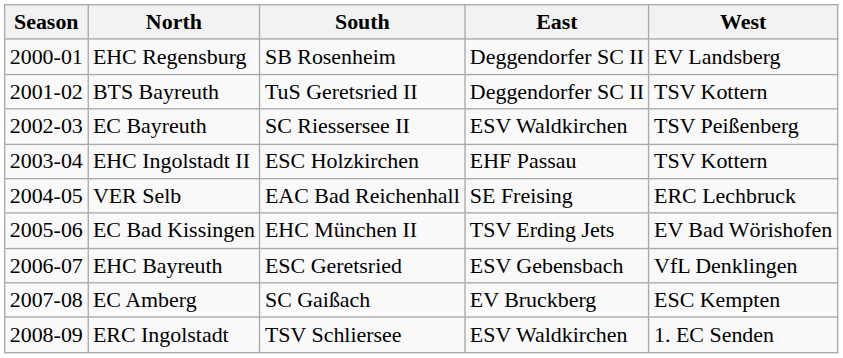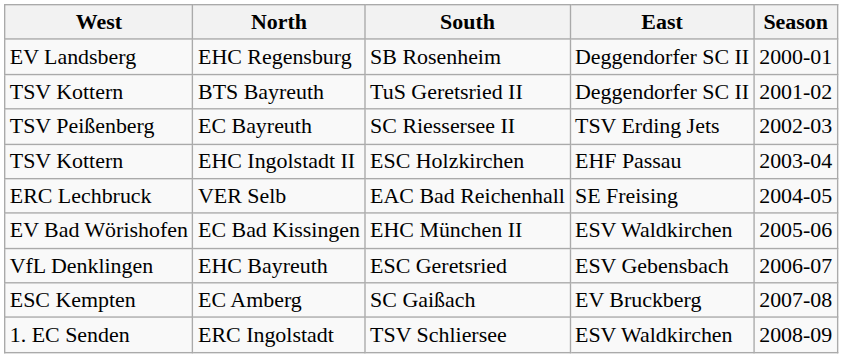columns swapped: Season <-> West
EC Bayreuth | East: ESV Waldkirchen -> TSV Erding Jets
EC Bad Kissingen | East: TSV Erding Jets -> ESV Waldkirchen
